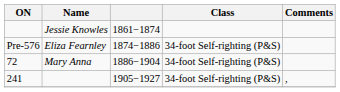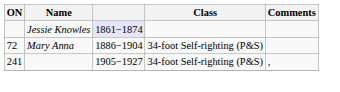Jessie Knowles | column 3: no background -> lavender background
- row: Pre-576 | Eliza Fearnley | 1874−1886 | 34-foot Self-righting (P&S)
